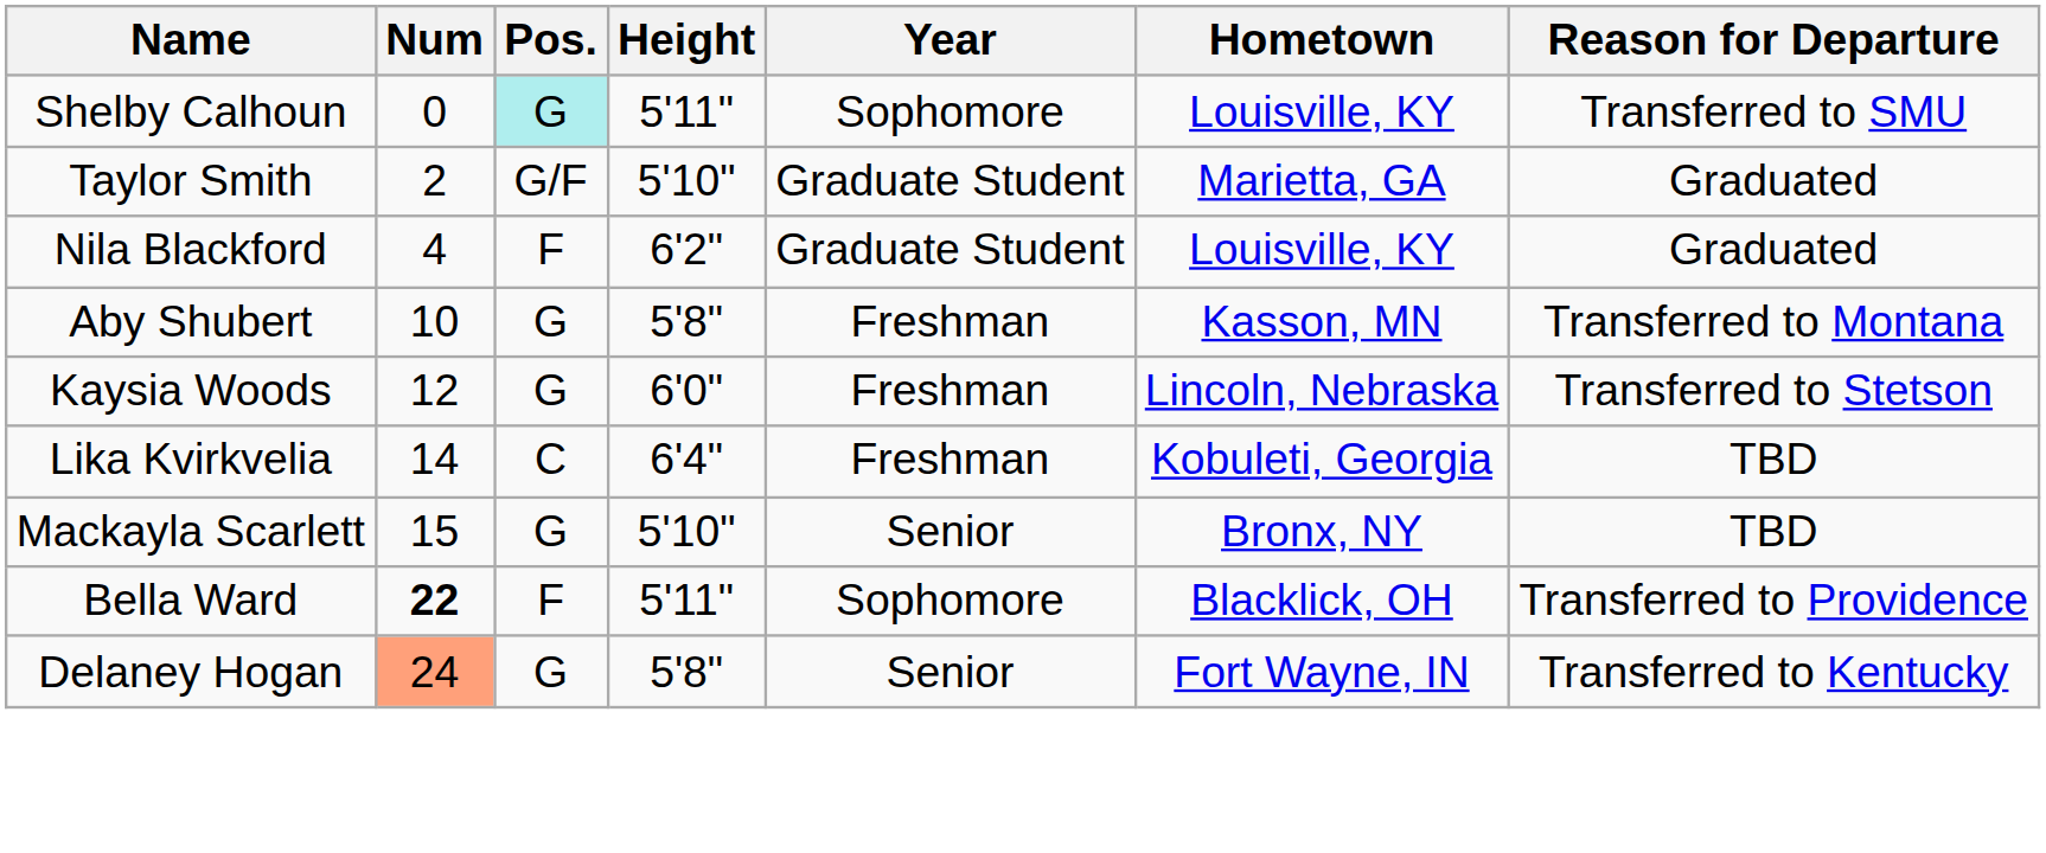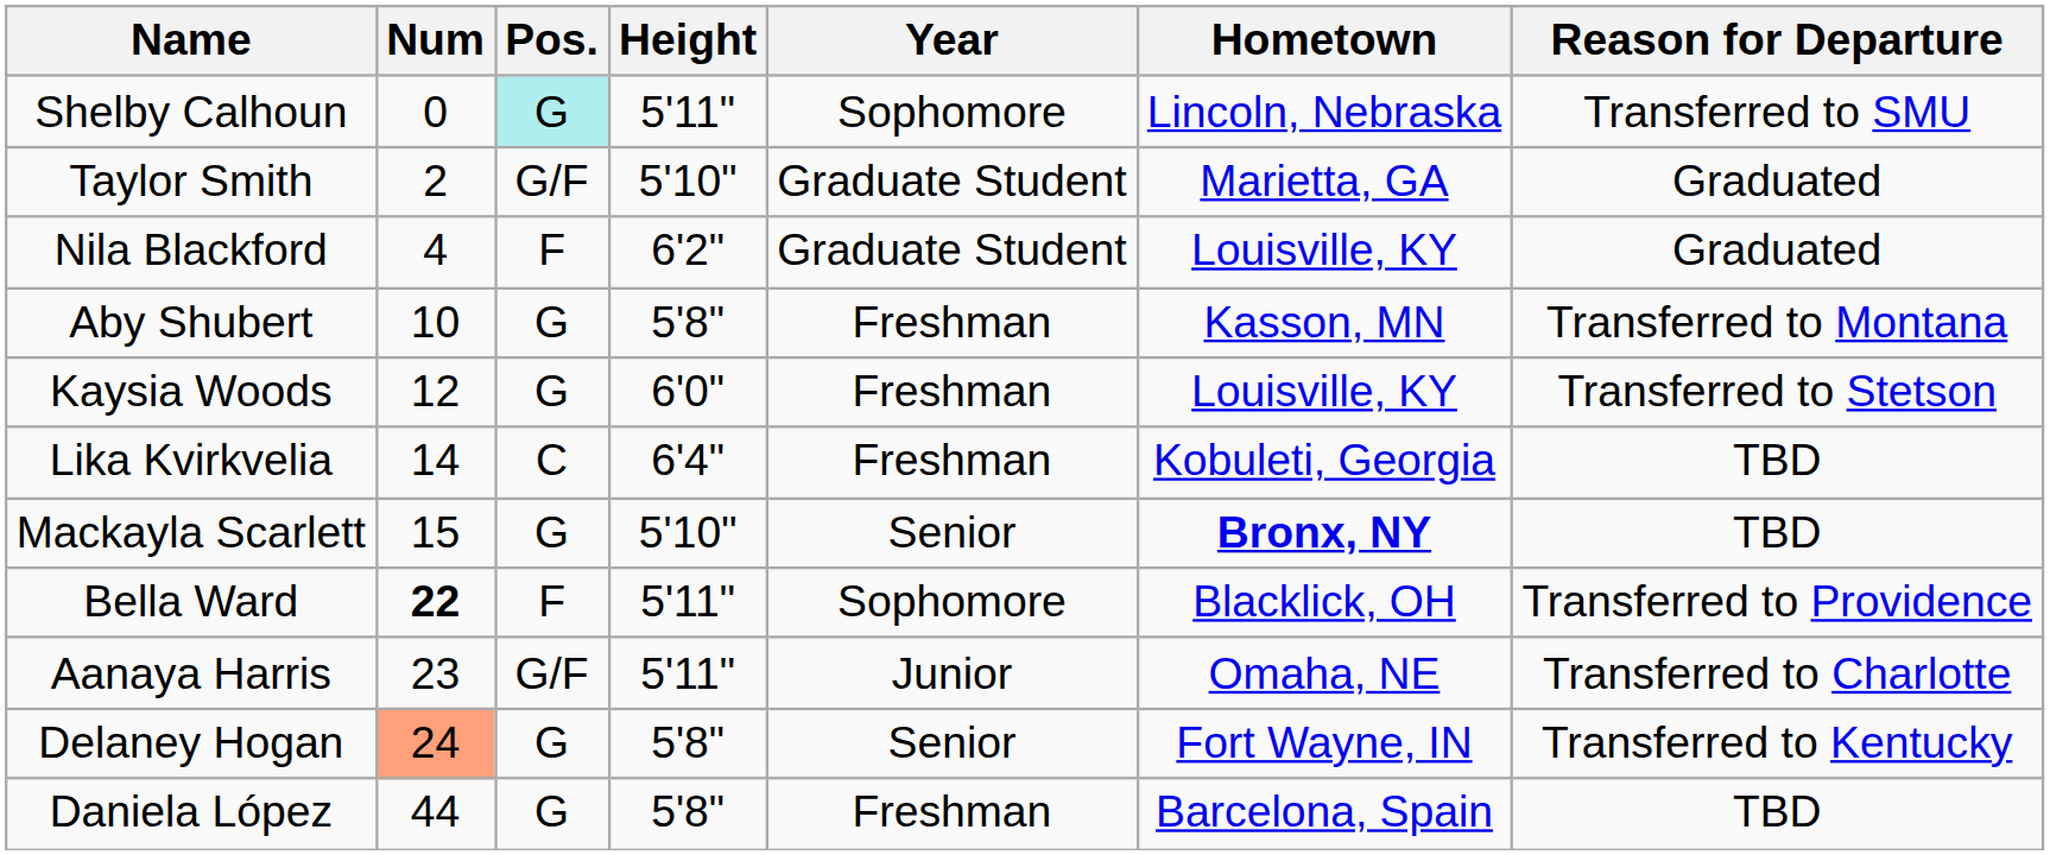Shelby Calhoun | Hometown: Louisville, KY -> Lincoln, Nebraska
Kaysia Woods | Hometown: Lincoln, Nebraska -> Louisville, KY
Mackayla Scarlett | Hometown: normal -> bold
+ row: Aanaya Harris | 23 | G/F | 5'11" | Junior | Omaha, NE | Transferred to Charlotte
+ row: Daniela López | 44 | G | 5'8" | Freshman | Barcelona, Spain | TBD
